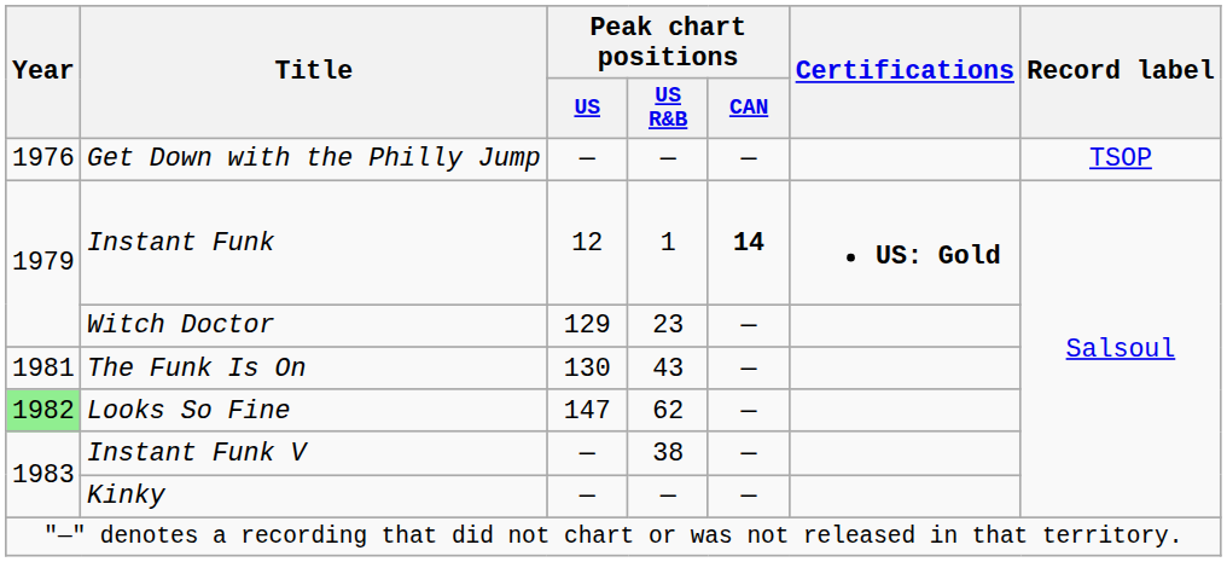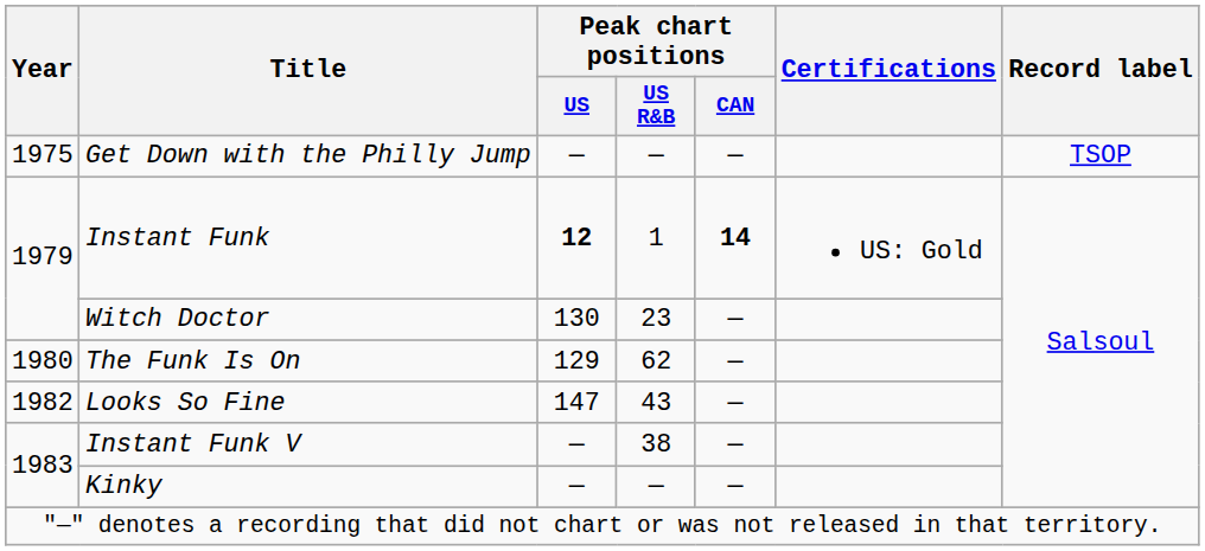Get Down with the Philly Jump | Year: 1976 -> 1975
Instant Funk | Peak chart positions / US: normal -> bold
Instant Funk | Certifications: bold -> normal
Witch Doctor | Peak chart positions / US: 129 -> 130
The Funk Is On | Year: 1981 -> 1980
The Funk Is On | Peak chart positions / US: 130 -> 129
The Funk Is On | Peak chart positions / US R&B: 43 -> 62
Looks So Fine | Year: lightgreen background -> no background
Looks So Fine | Peak chart positions / US R&B: 62 -> 43
